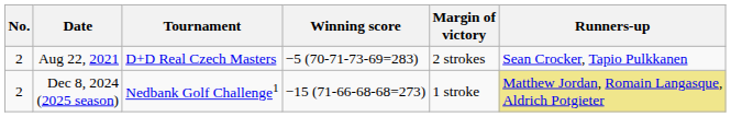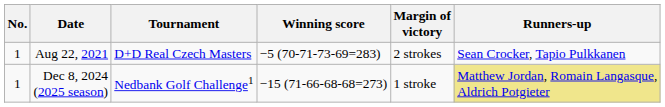Aug 22, 2021 | No.: 2 -> 1
Dec 8, 2024 (2025 season) | No.: 2 -> 1
